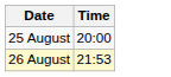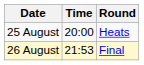+ column: Round | Heats | Final
